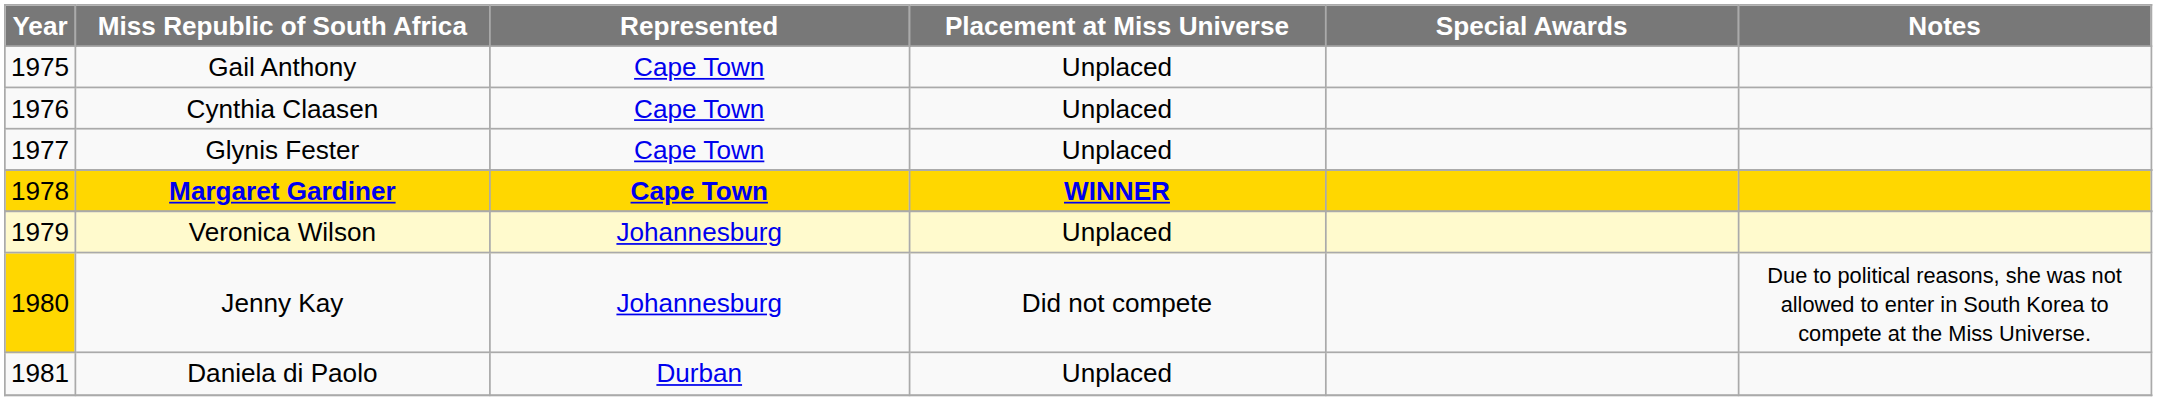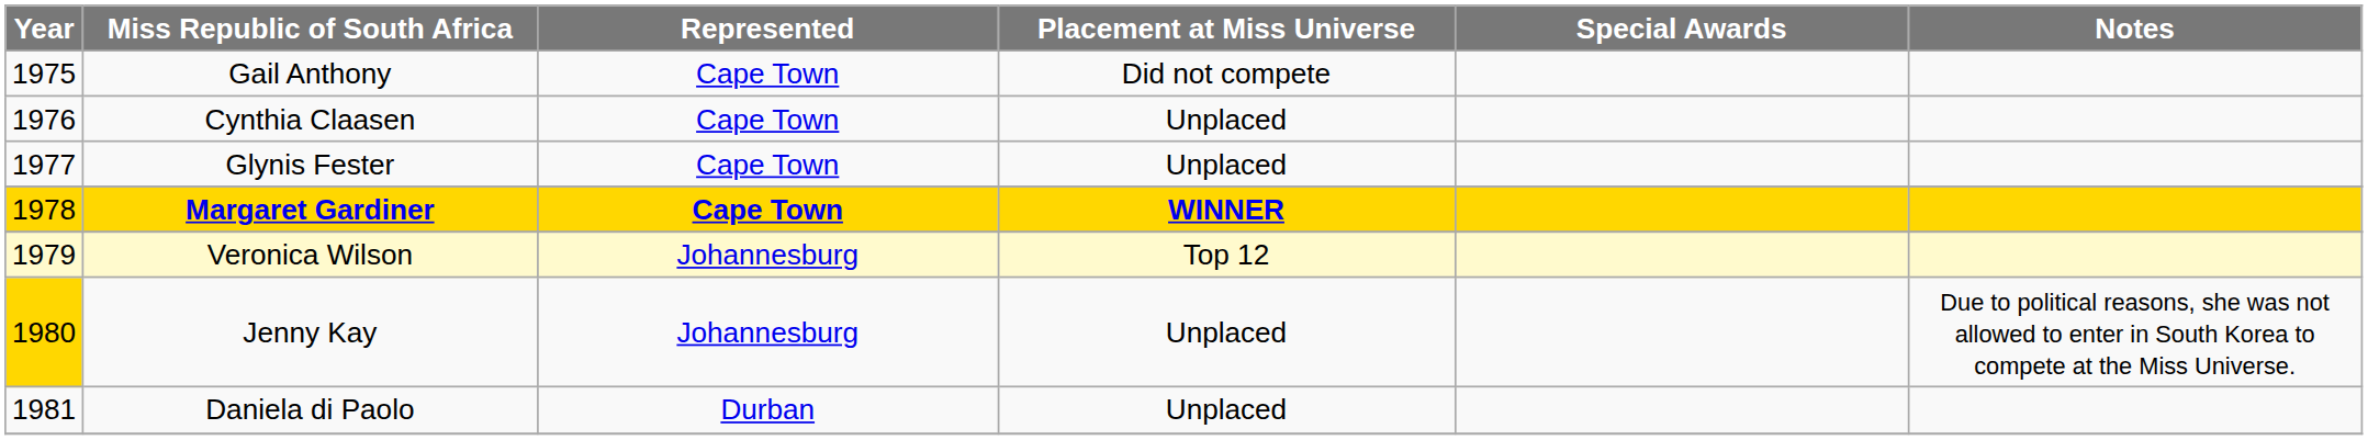Gail Anthony | Placement at Miss Universe: Unplaced -> Did not compete
Veronica Wilson | Placement at Miss Universe: Unplaced -> Top 12
Jenny Kay | Placement at Miss Universe: Did not compete -> Unplaced
